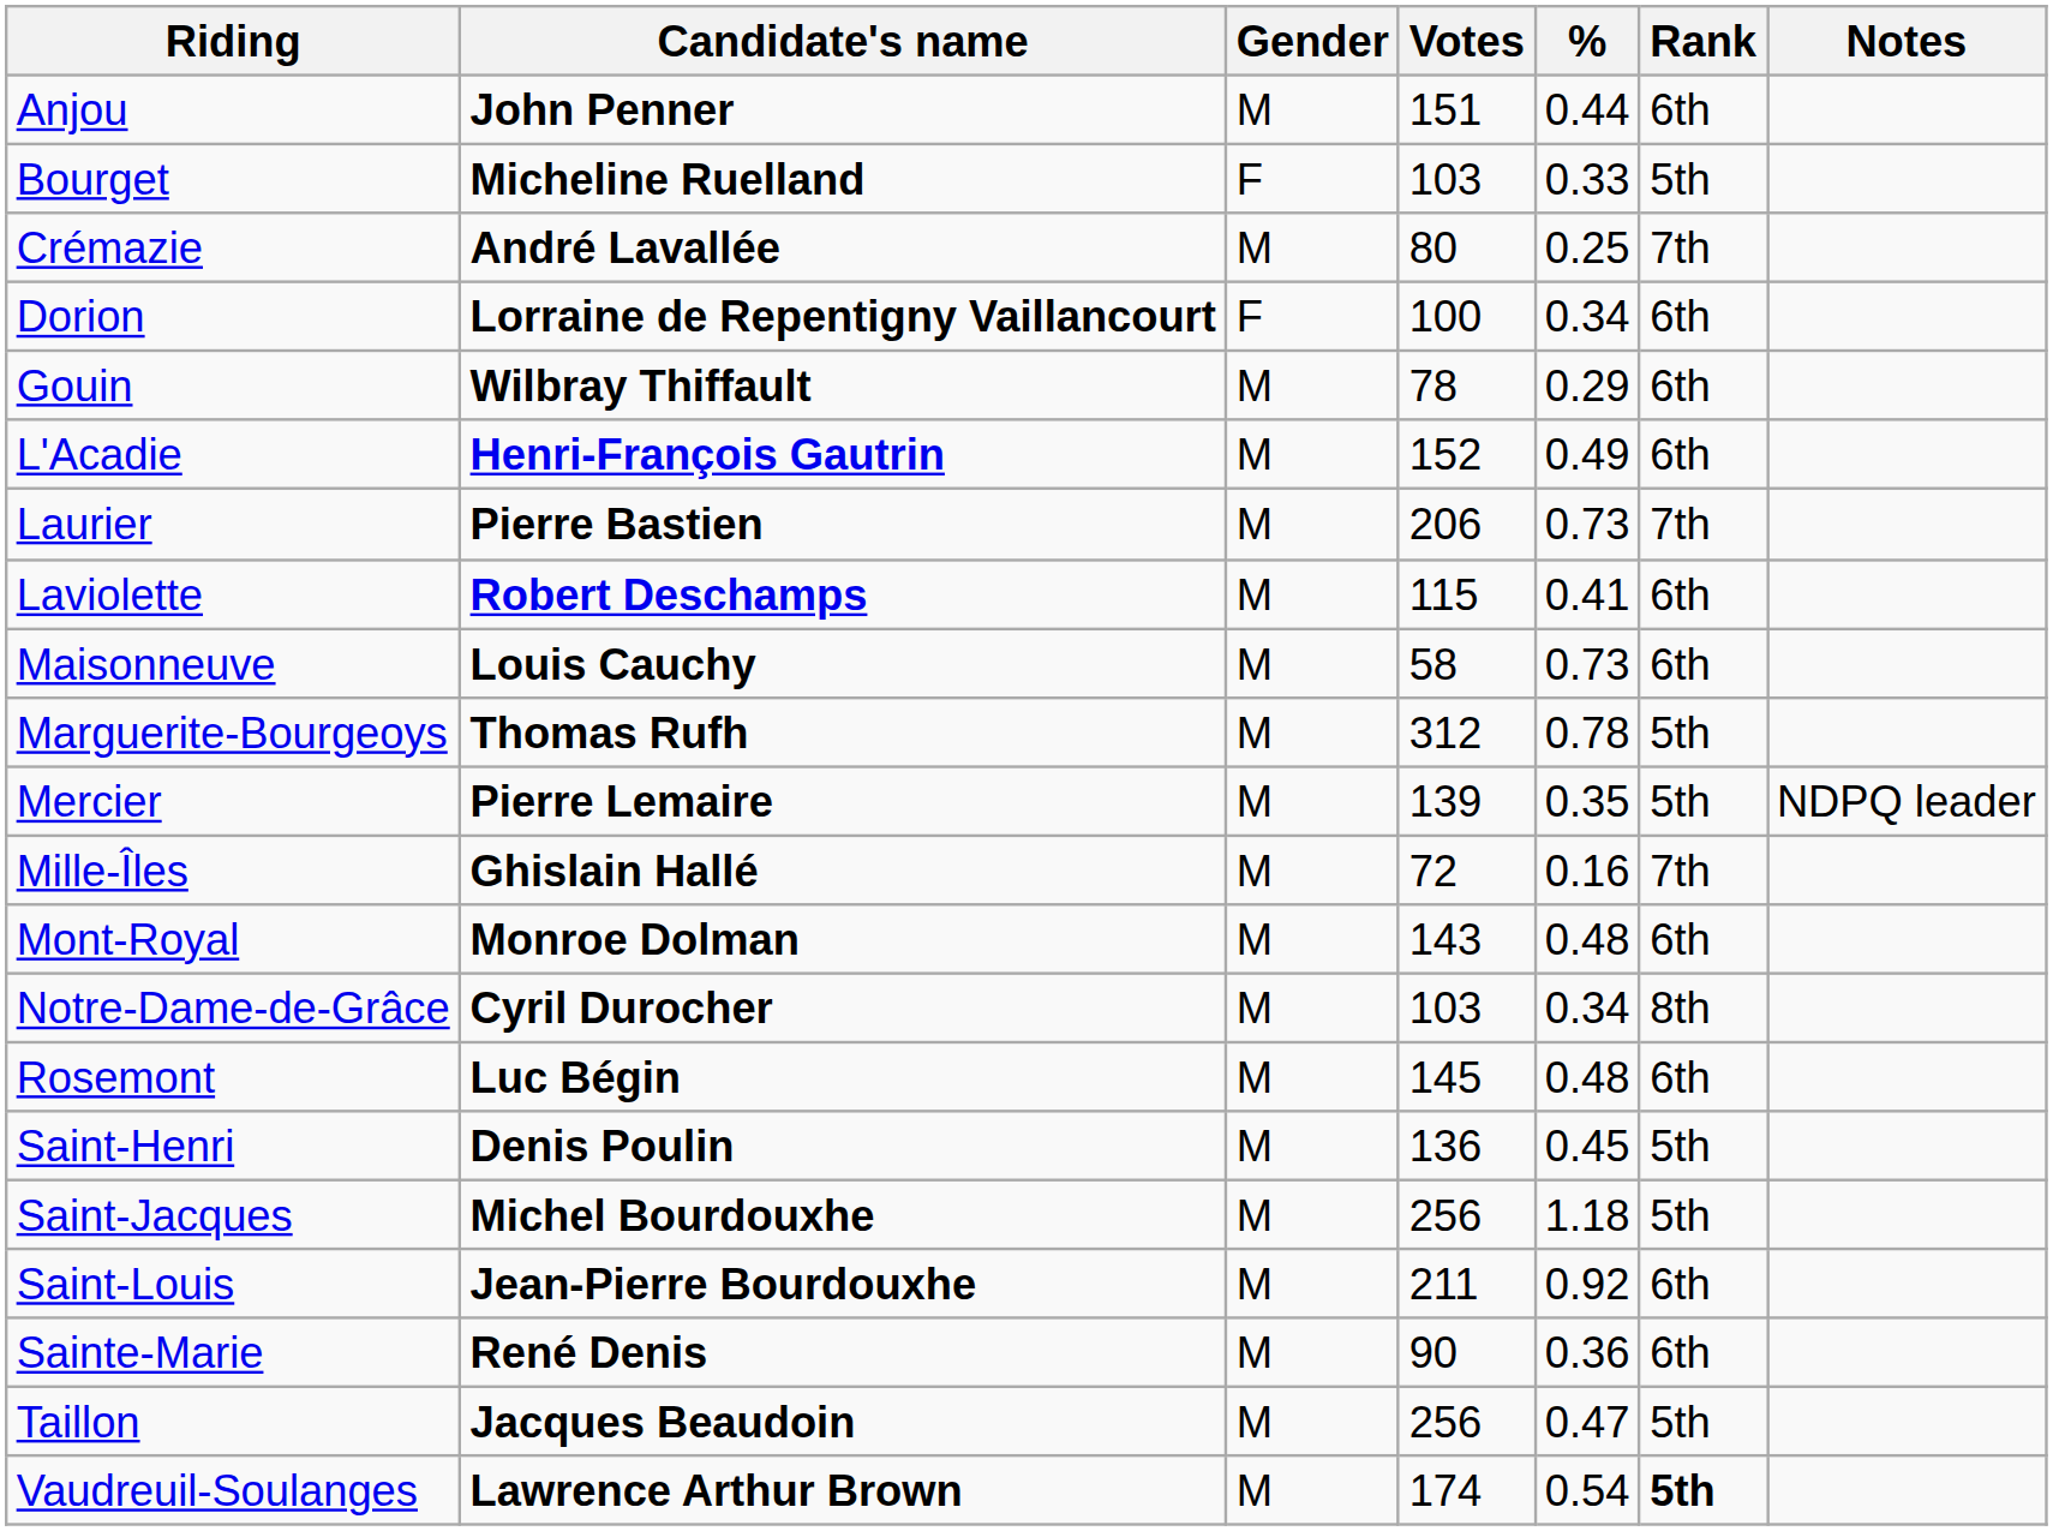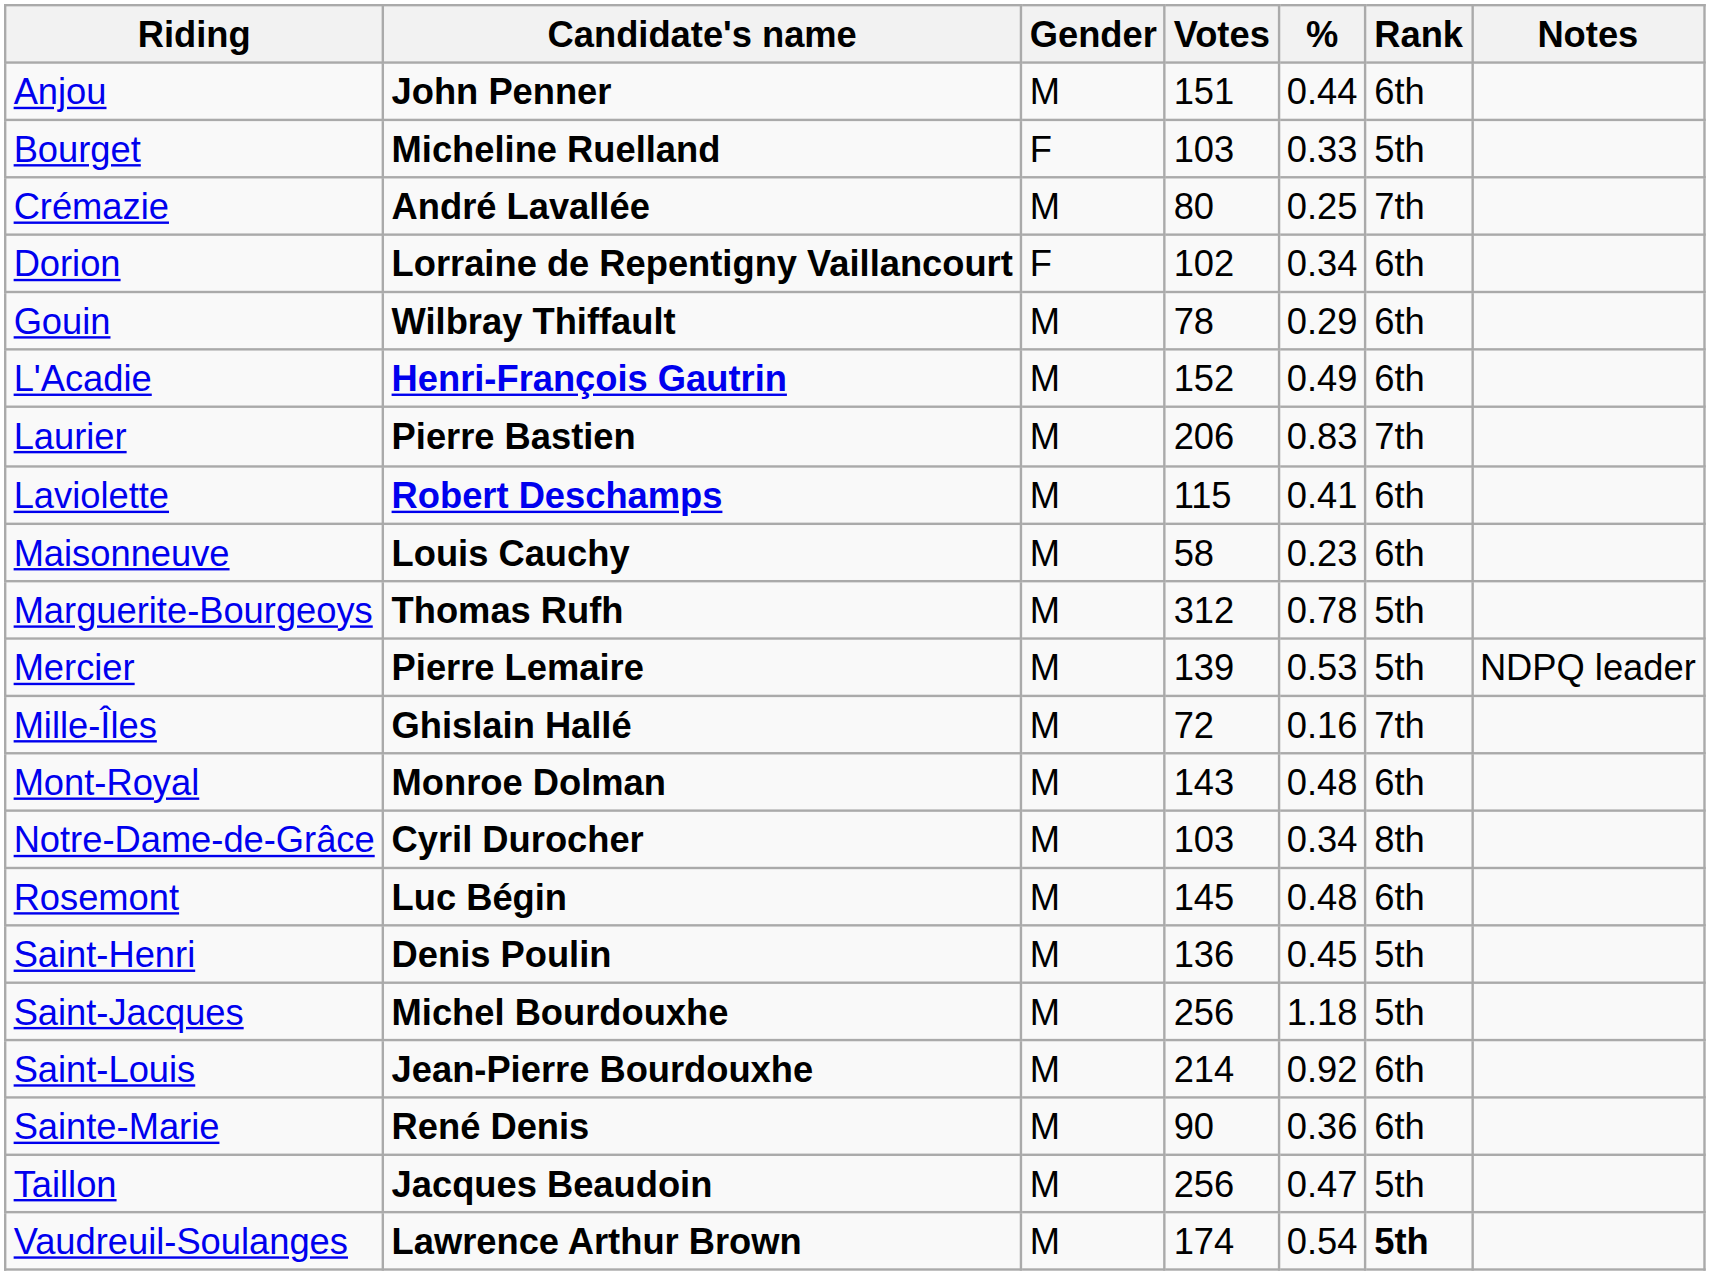Dorion | Votes: 100 -> 102
Laurier | %: 0.73 -> 0.83
Maisonneuve | %: 0.73 -> 0.23
Mercier | %: 0.35 -> 0.53
Saint-Louis | Votes: 211 -> 214
